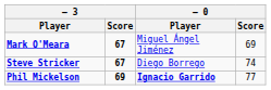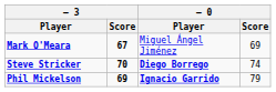Steve Stricker | – 3 / Score: 67 -> 70
Steve Stricker | – 0 / Player: normal -> bold
Phil Mickelson | – 0 / Score: 77 -> 79
